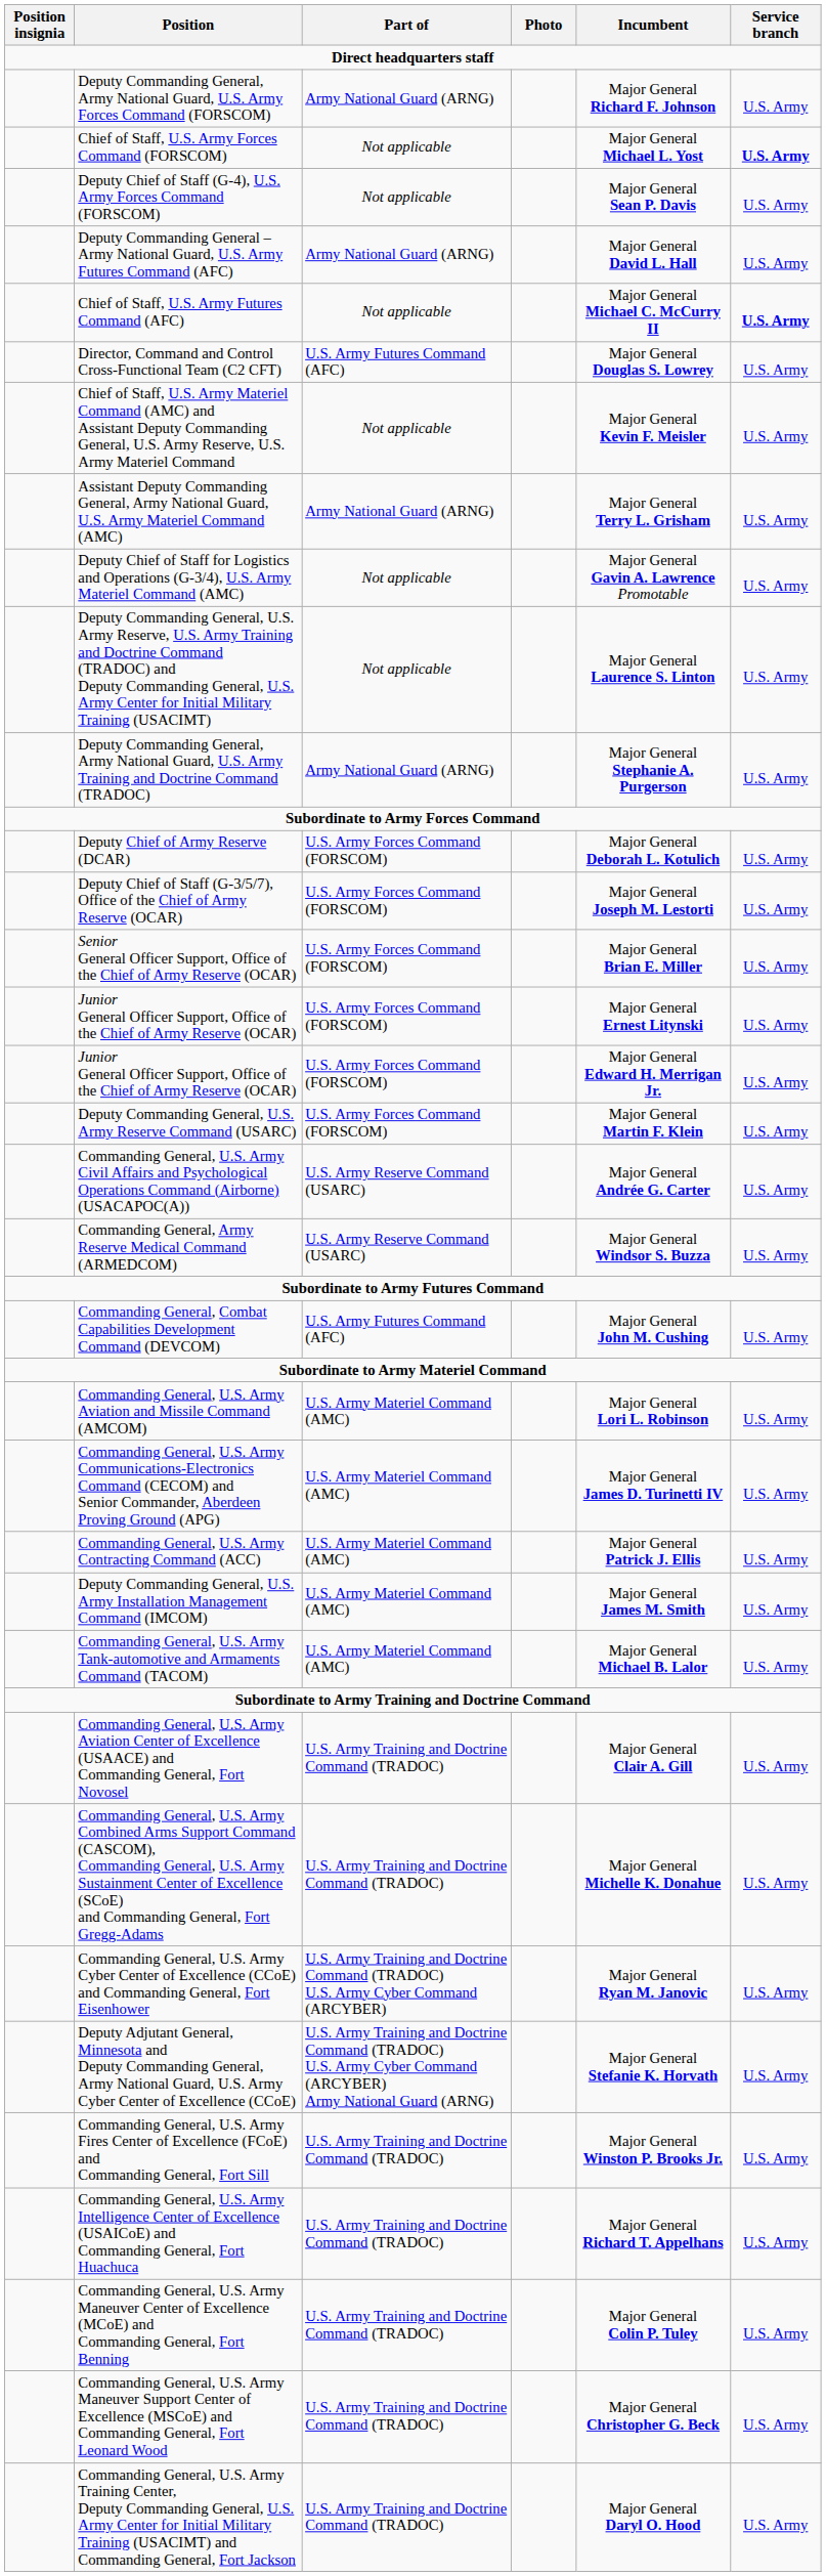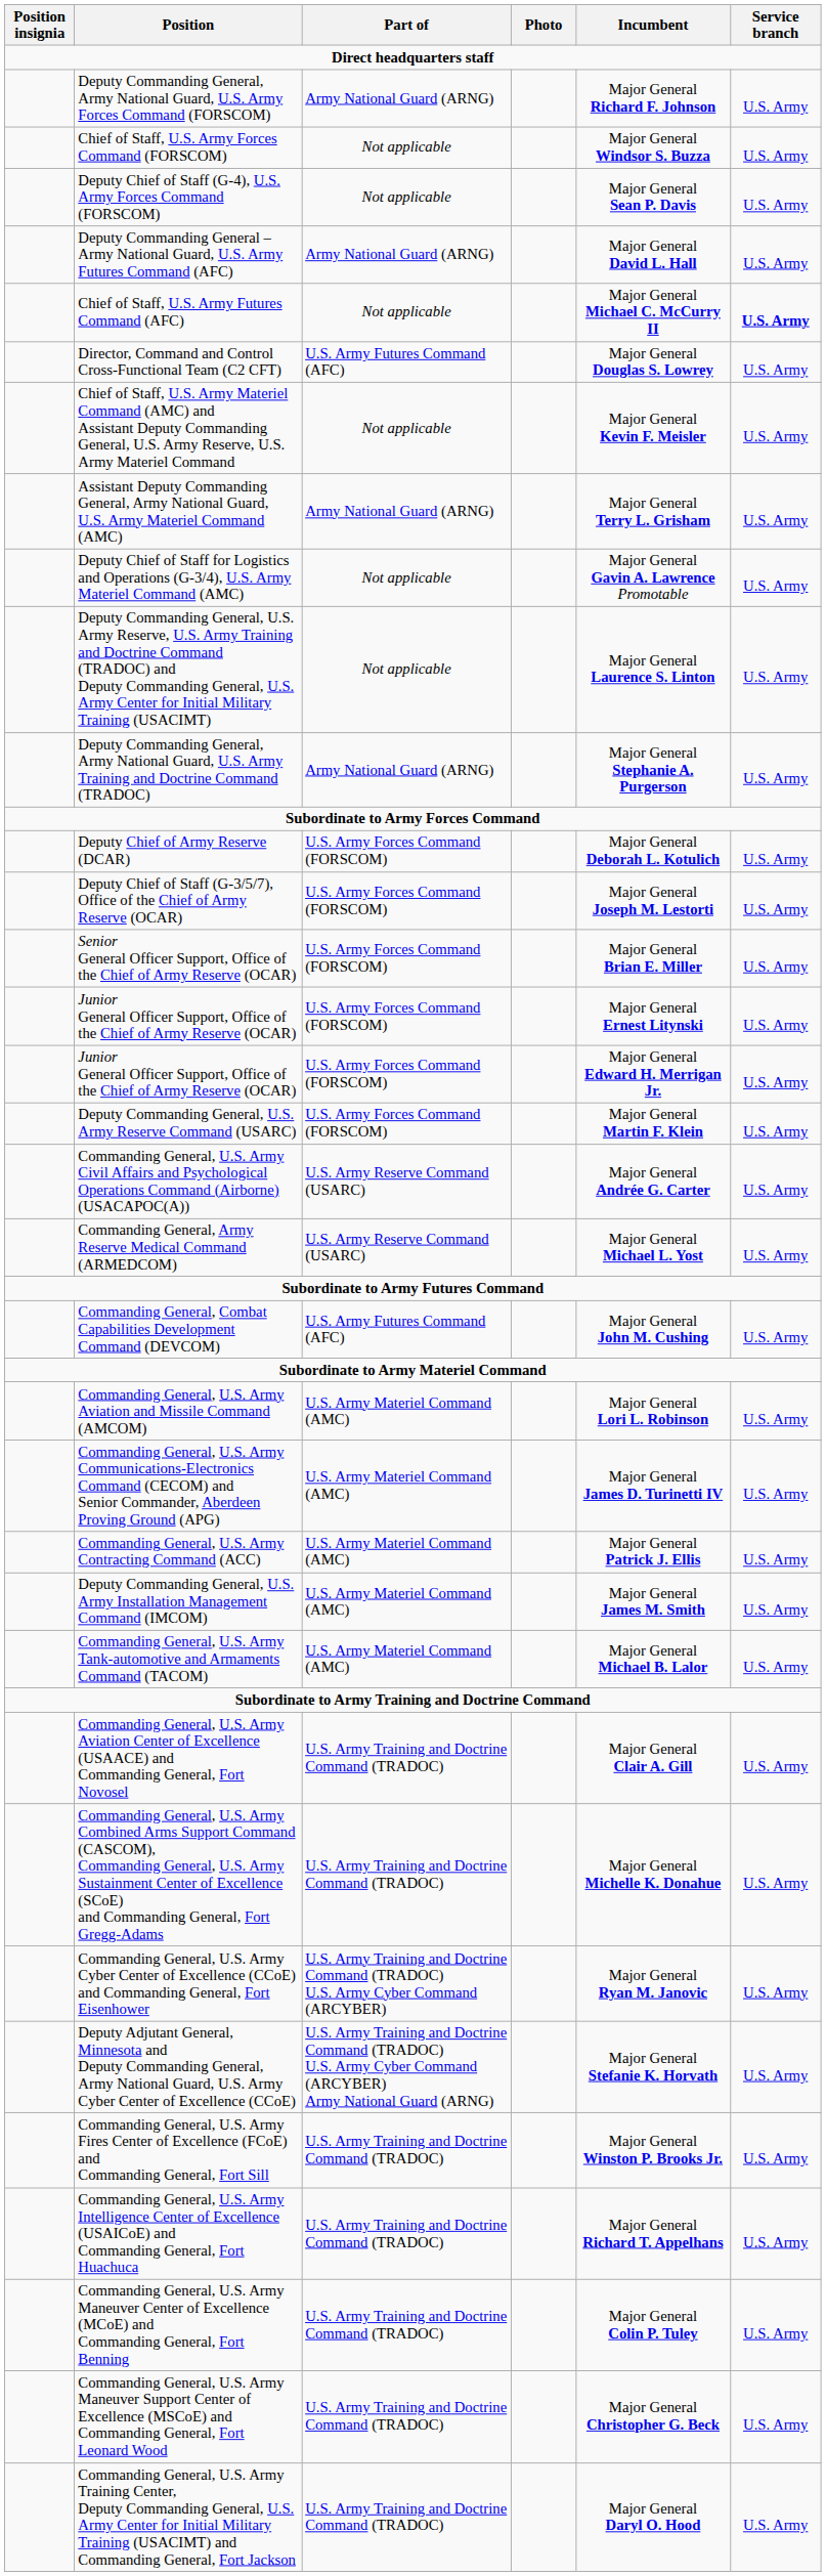Chief of Staff, U.S. Army Forces Command (FORSCOM) | Incumbent: Major General Michael L. Yost -> Major General Windsor S. Buzza
Chief of Staff, U.S. Army Forces Command (FORSCOM) | Service branch: bold -> normal
Commanding General, Army Reserve Medical Command (ARMEDCOM) | Incumbent: Major General Windsor S. Buzza -> Major General Michael L. Yost
